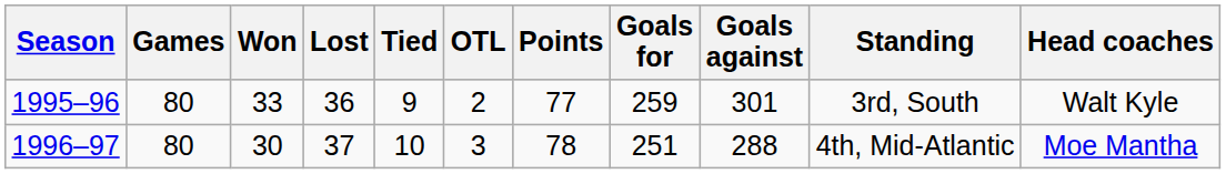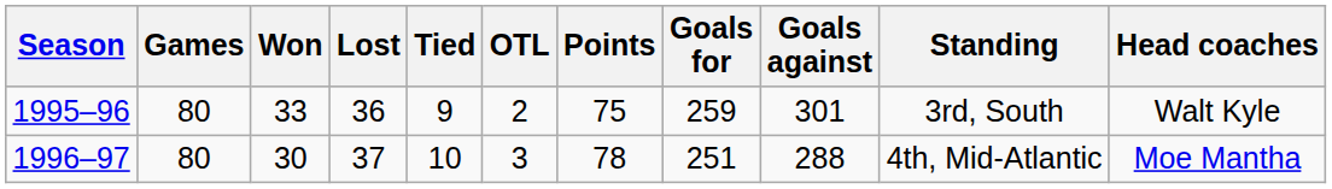1995–96 | Points: 77 -> 75
